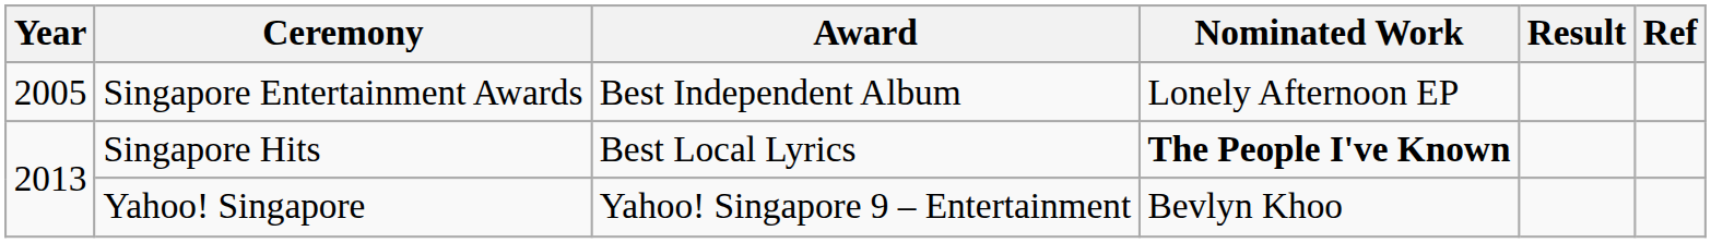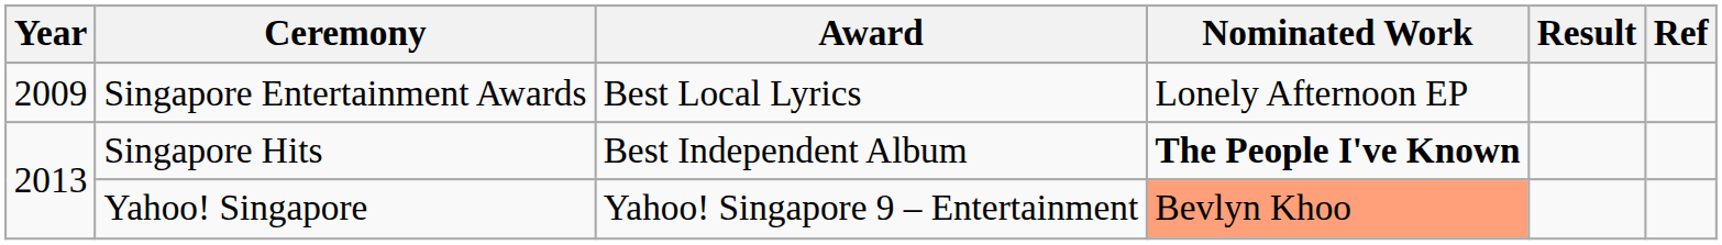Singapore Entertainment Awards | Year: 2005 -> 2009
Singapore Entertainment Awards | Award: Best Independent Album -> Best Local Lyrics
Singapore Hits | Award: Best Local Lyrics -> Best Independent Album
Yahoo! Singapore | Nominated Work: no background -> lightsalmon background
